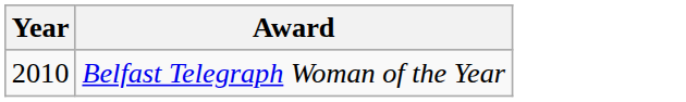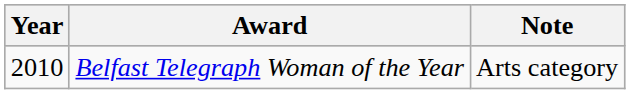+ column: Note | Arts category
